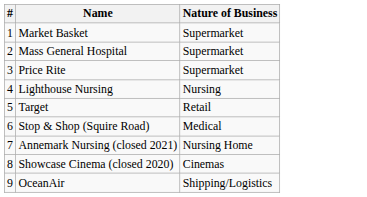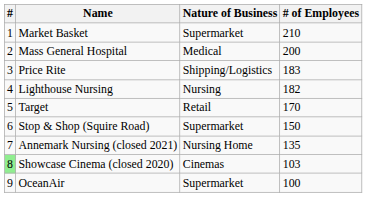+ column: # of Employees | 210 | 200 | 183 | 182 | 170 | 150 | 135 | 103 | 100
Mass General Hospital | Nature of Business: Supermarket -> Medical
Price Rite | Nature of Business: Supermarket -> Shipping/Logistics
Stop & Shop (Squire Road) | Nature of Business: Medical -> Supermarket
Showcase Cinema (closed 2020) | #: no background -> lightgreen background
OceanAir | Nature of Business: Shipping/Logistics -> Supermarket
